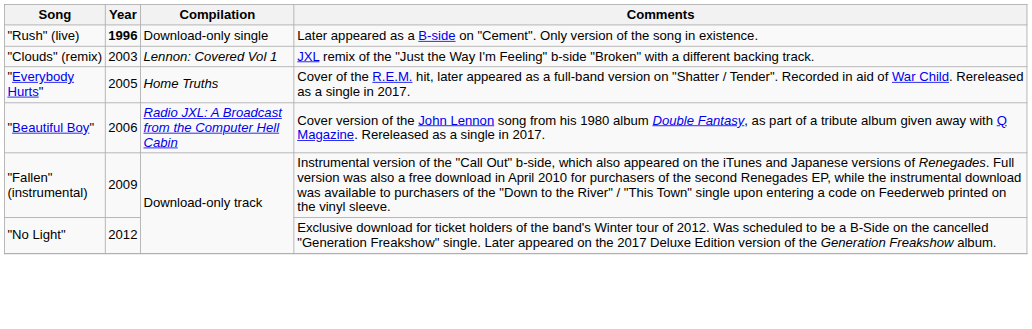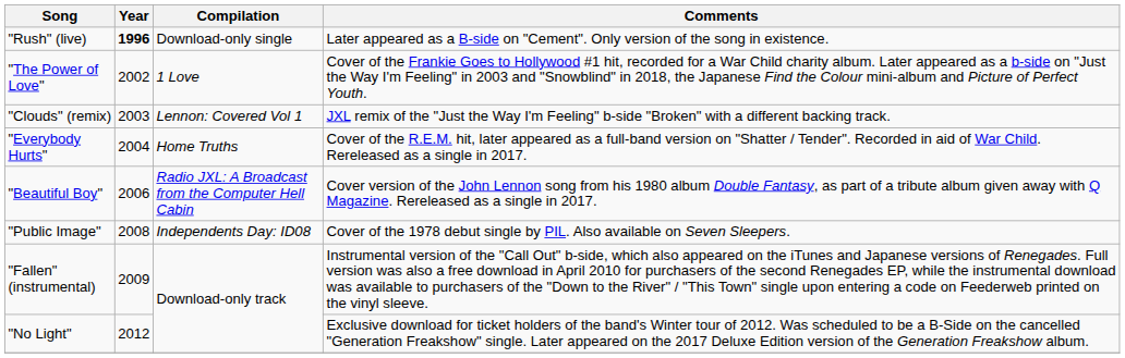+ row: "The Power of Love" | 2002 | 1 Love | Cover of the Frankie Goes to Hollywood #1 hit, recorded for a War Child charity album. Later appeared as a b-side on "Just the Way I'm Feeling" in 2003 and "Snowblind" in 2018, the Japanese Find the Colour mini-album and Picture of Perfect Youth.
"Everybody Hurts" | Year: 2005 -> 2004
+ row: "Public Image" | 2008 | Independents Day: ID08 | Cover of the 1978 debut single by PIL. Also available on Seven Sleepers.
